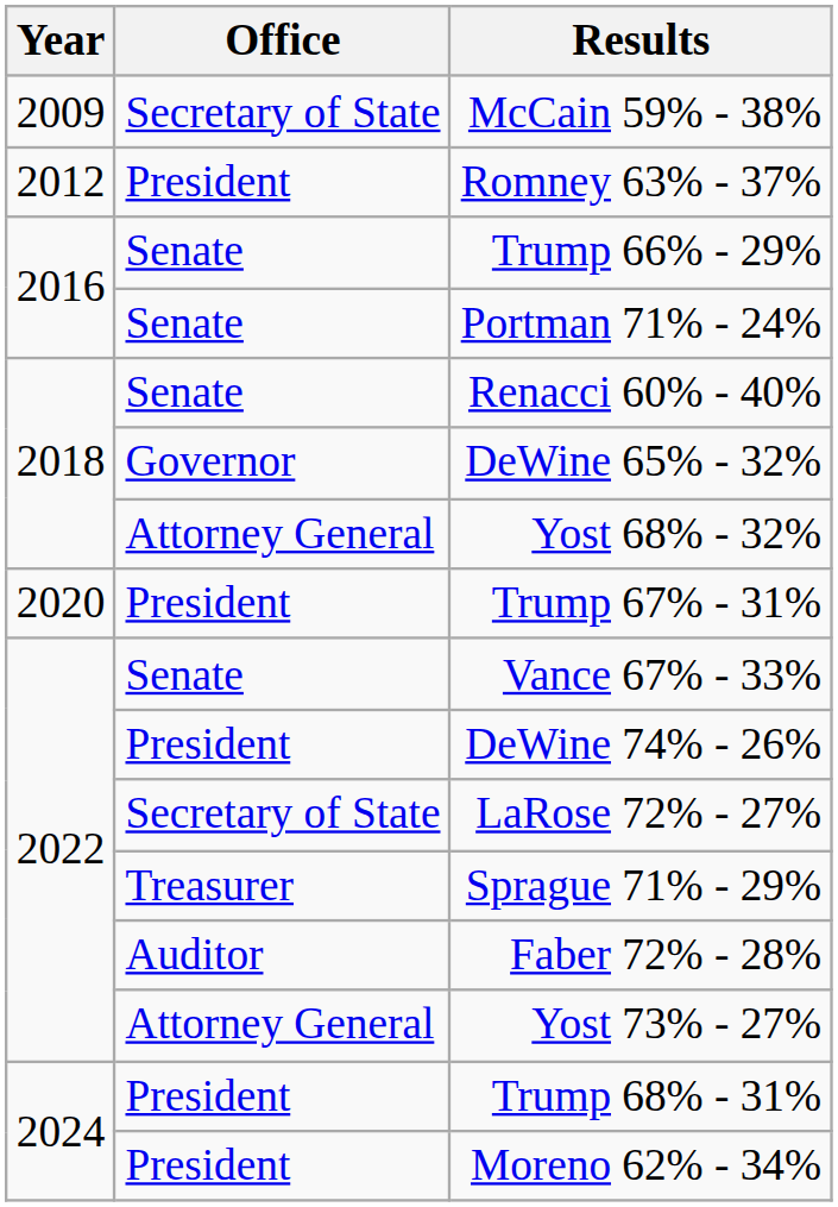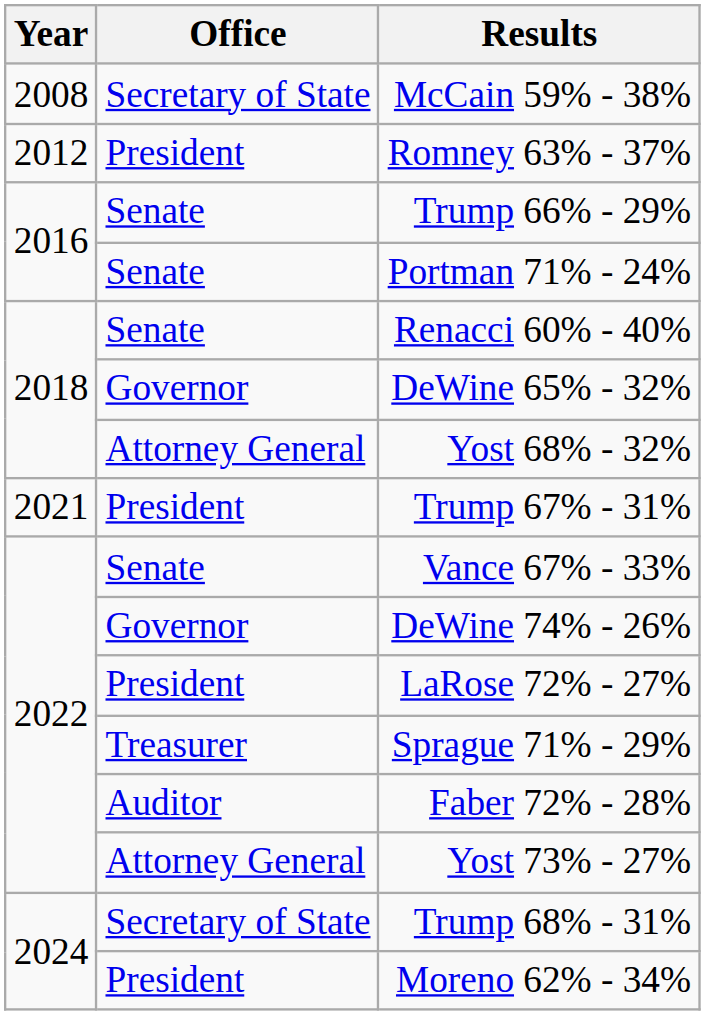McCain 59% - 38% | Year: 2009 -> 2008
Trump 67% - 31% | Year: 2020 -> 2021
DeWine 74% - 26% | Office: President -> Governor
LaRose 72% - 27% | Office: Secretary of State -> President
Trump 68% - 31% | Office: President -> Secretary of State
